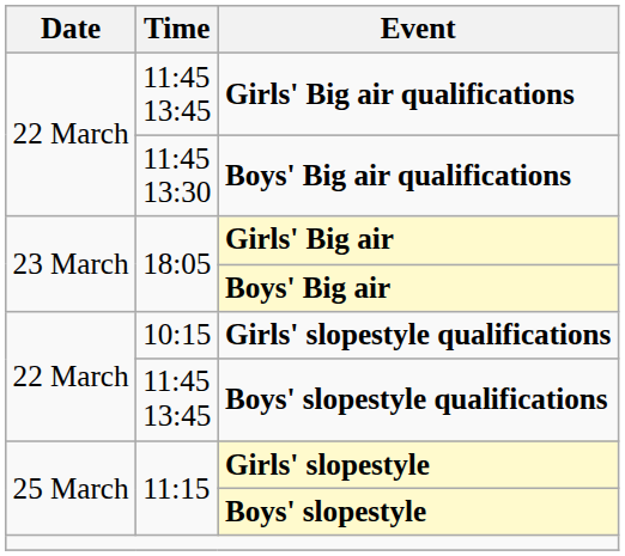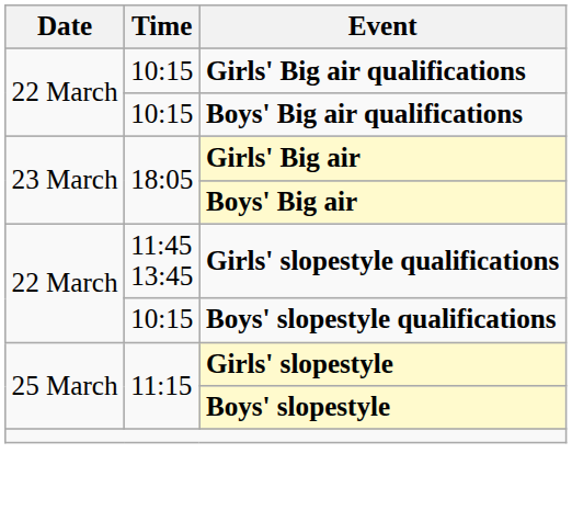Girls' Big air qualifications | Time: 11:45 13:45 -> 10:15
Boys' Big air qualifications | Time: 11:45 13:30 -> 10:15
Girls' slopestyle qualifications | Time: 10:15 -> 11:45 13:45
Boys' slopestyle qualifications | Time: 11:45 13:45 -> 10:15
